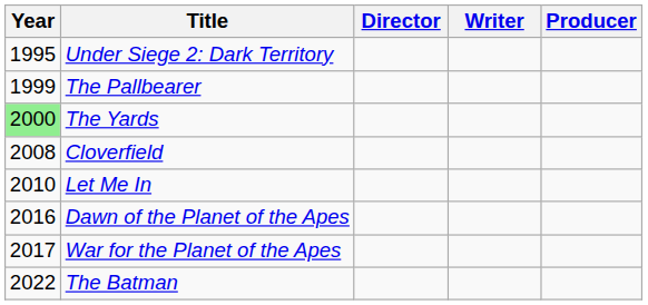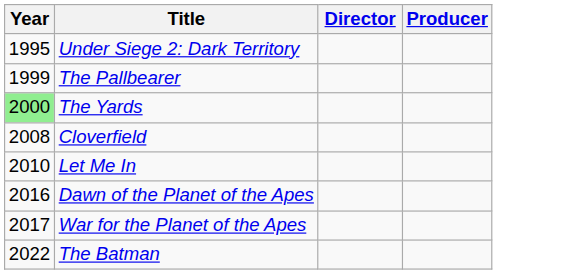- column: Writer
